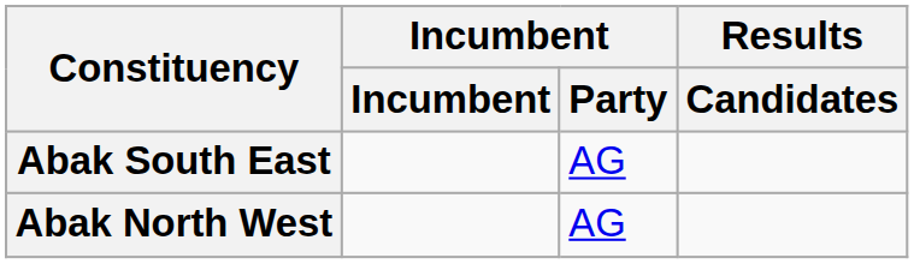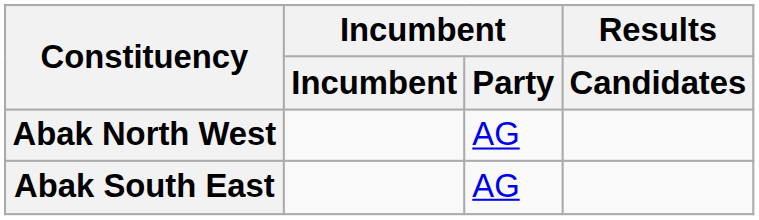rows swapped: Abak South East <-> Abak North West
